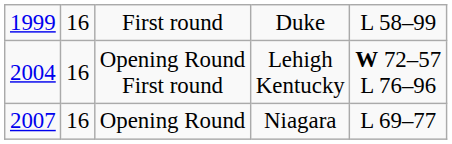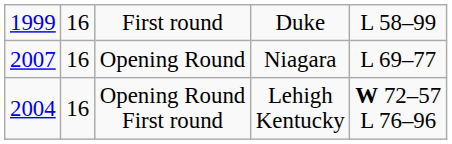rows swapped: Opening Round First round <-> Opening Round
